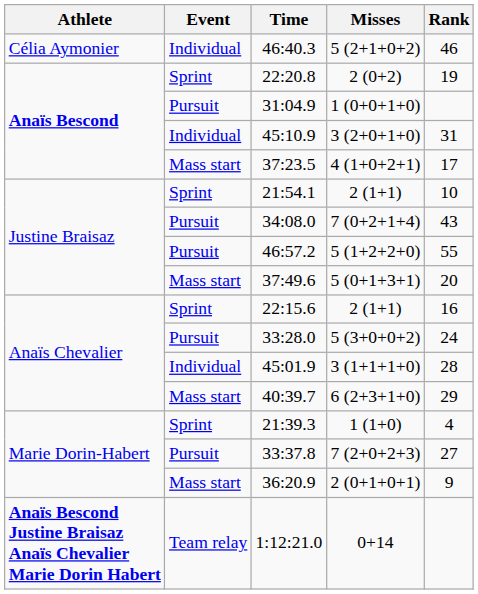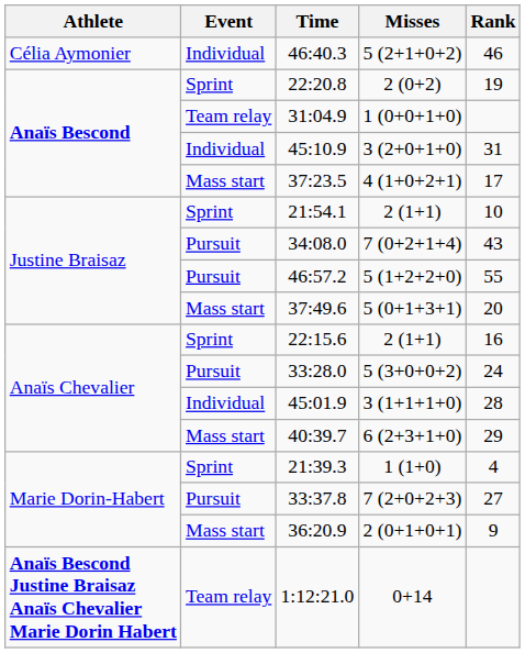31:04.9 | Event: Pursuit -> Team relay
